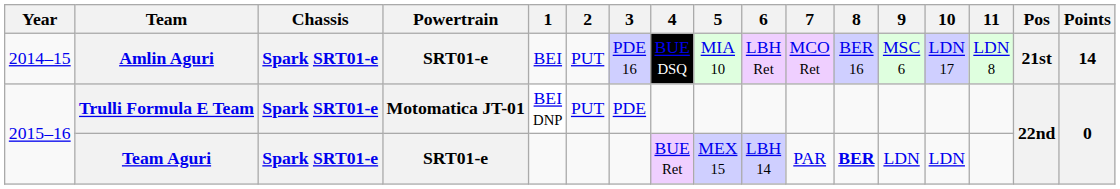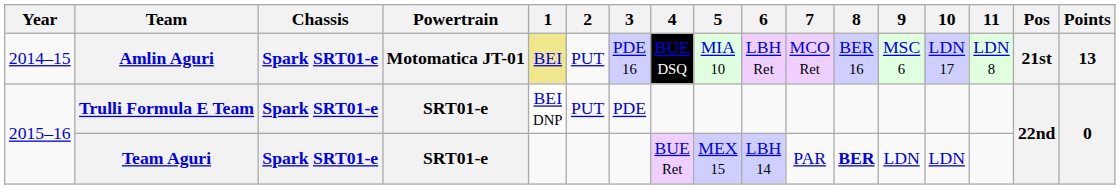Amlin Aguri | Powertrain: SRT01-e -> Motomatica JT-01
Amlin Aguri | 1: no background -> khaki background
Amlin Aguri | Points: 14 -> 13
Trulli Formula E Team | Powertrain: Motomatica JT-01 -> SRT01-e
